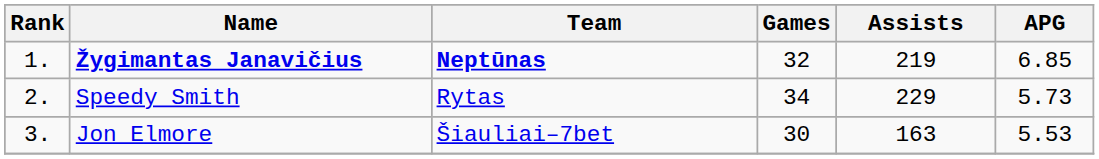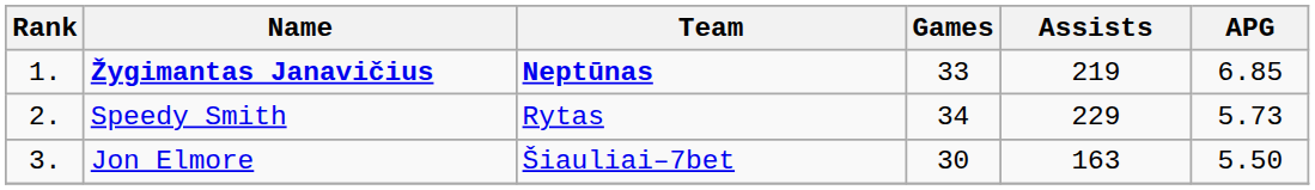Žygimantas Janavičius | Games: 32 -> 33
Jon Elmore | APG: 5.53 -> 5.50
